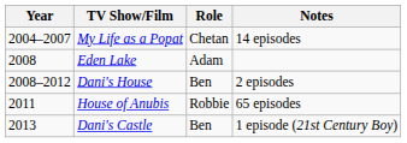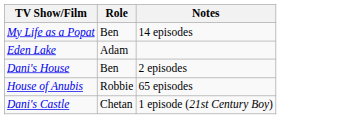- column: Year | 2004–2007 | 2008 | 2008–2012 | 2011 | 2013
My Life as a Popat | Role: Chetan -> Ben
Dani's Castle | Role: Ben -> Chetan
